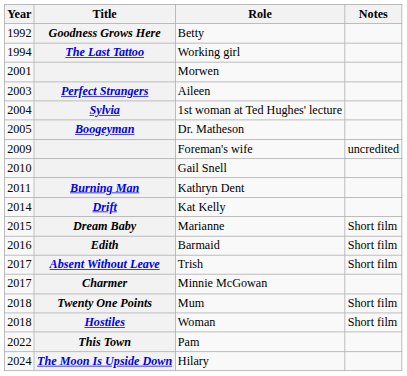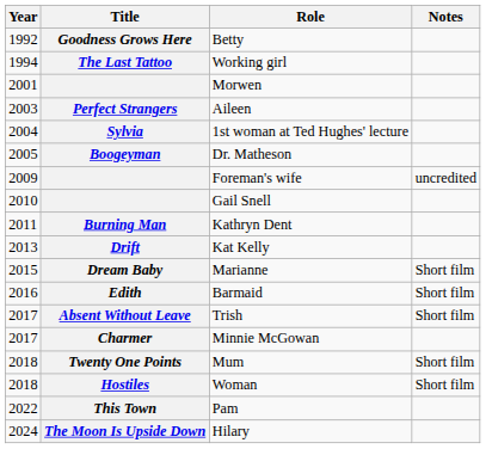Kat Kelly | Year: 2014 -> 2013
